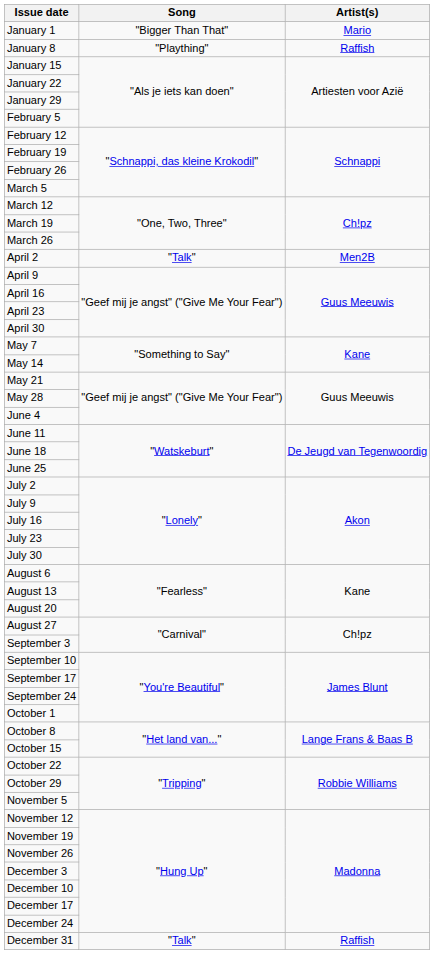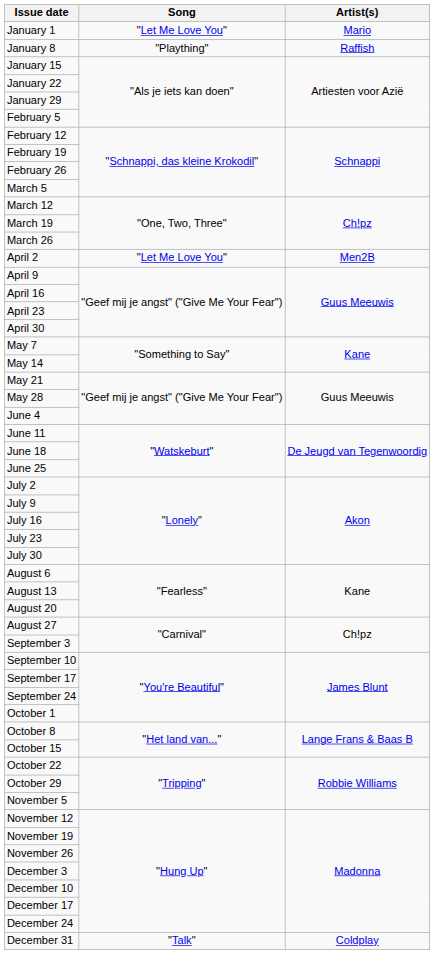January 1 | Song: "Bigger Than That" -> "Let Me Love You"
April 2 | Song: "Talk" -> "Let Me Love You"
December 31 | Artist(s): Raffish -> Coldplay
